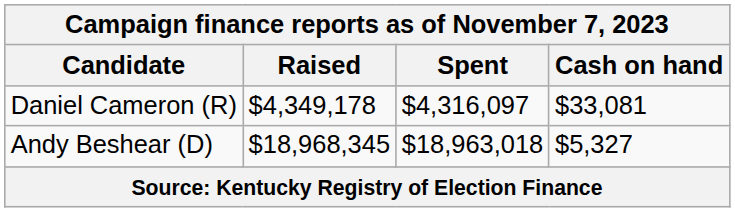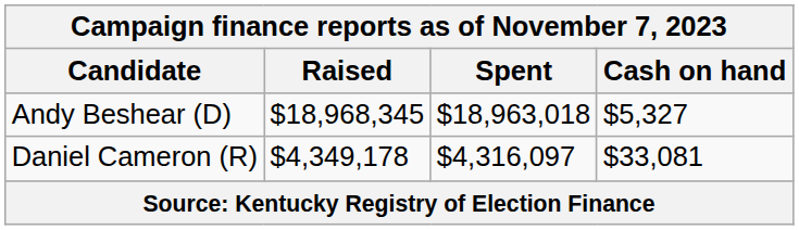rows swapped: Andy Beshear (D) <-> Daniel Cameron (R)
